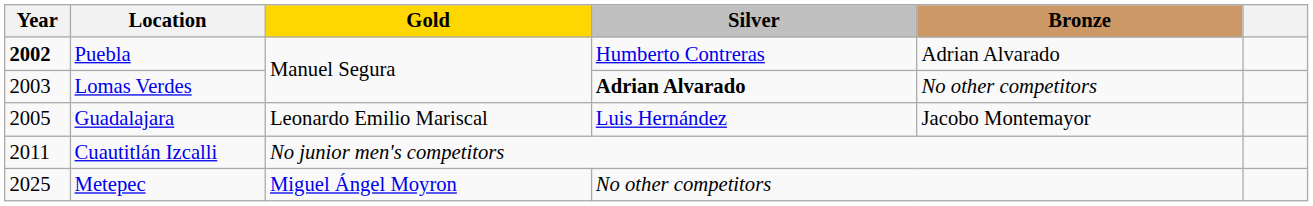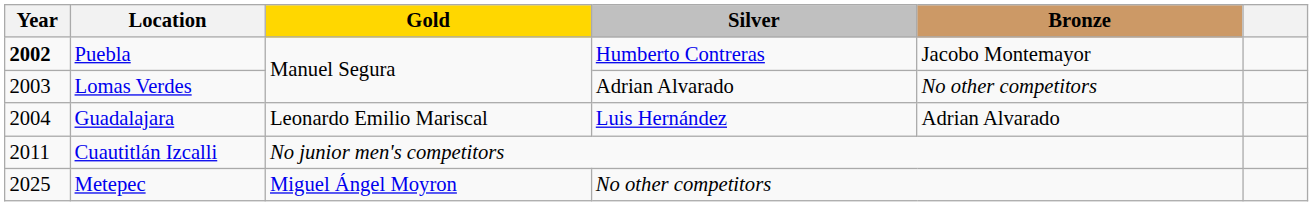Puebla | Bronze: Adrian Alvarado -> Jacobo Montemayor
Lomas Verdes | Silver: bold -> normal
Guadalajara | Year: 2005 -> 2004
Guadalajara | Bronze: Jacobo Montemayor -> Adrian Alvarado
